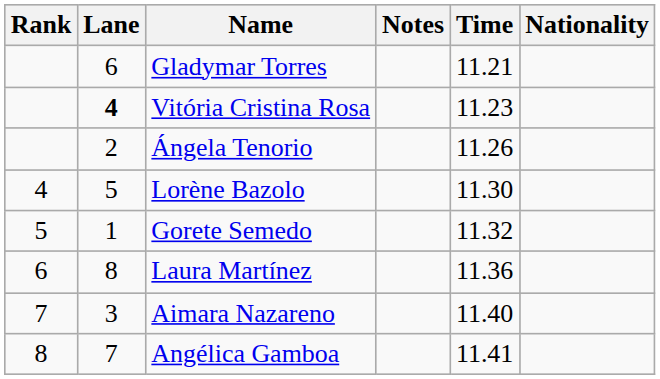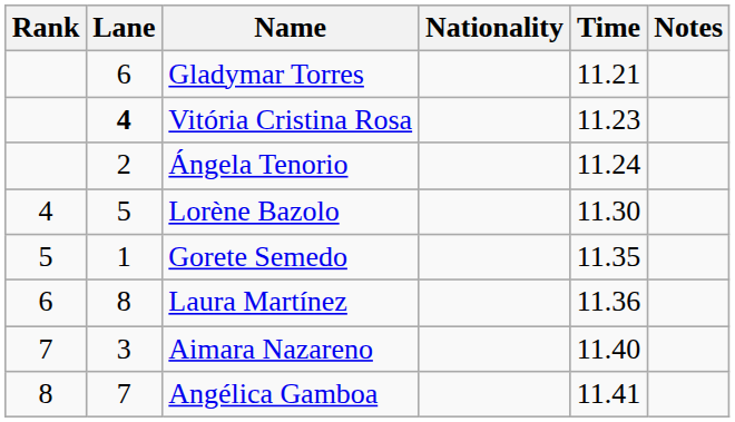columns swapped: Nationality <-> Notes
Ángela Tenorio | Time: 11.26 -> 11.24
Gorete Semedo | Time: 11.32 -> 11.35
